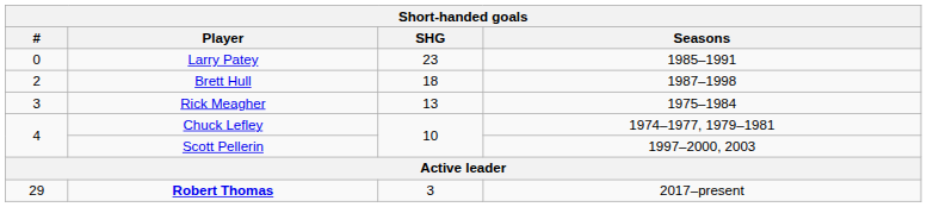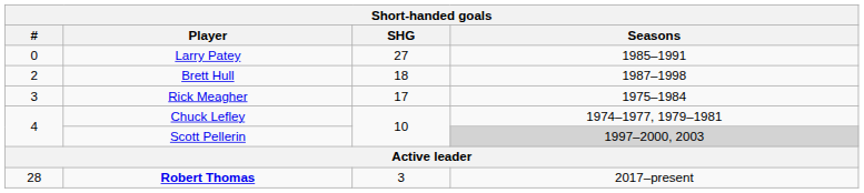Larry Patey | SHG: 23 -> 27
Rick Meagher | SHG: 13 -> 17
Scott Pellerin | Seasons: no background -> lightgrey background
Robert Thomas | #: 29 -> 28
